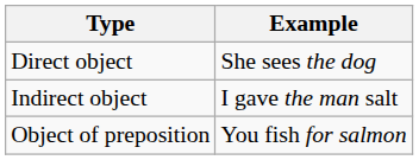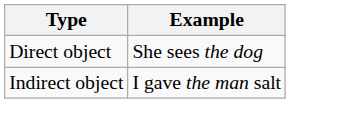- row: Object of preposition | You fish for salmon
